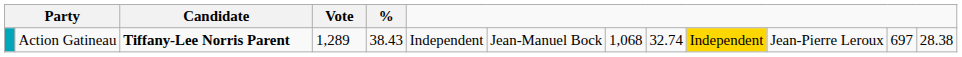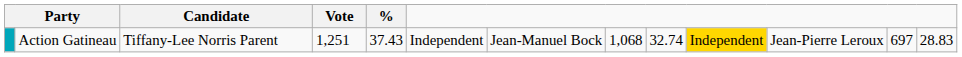Action Gatineau | Candidate: bold -> normal
Action Gatineau | Vote: 1,289 -> 1,251
Action Gatineau | %: 38.43 -> 37.43
Action Gatineau | column 13: 28.38 -> 28.83
